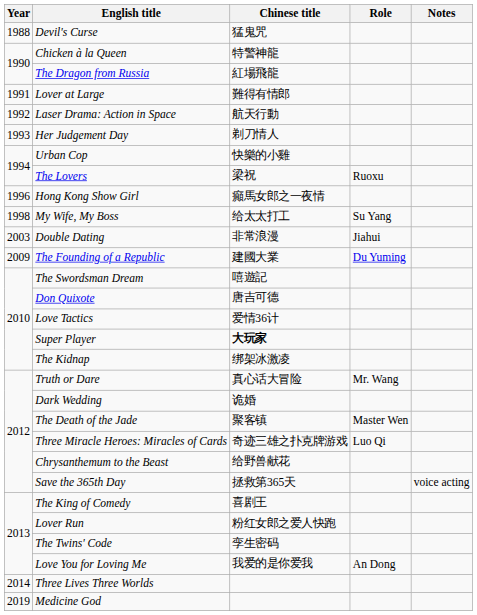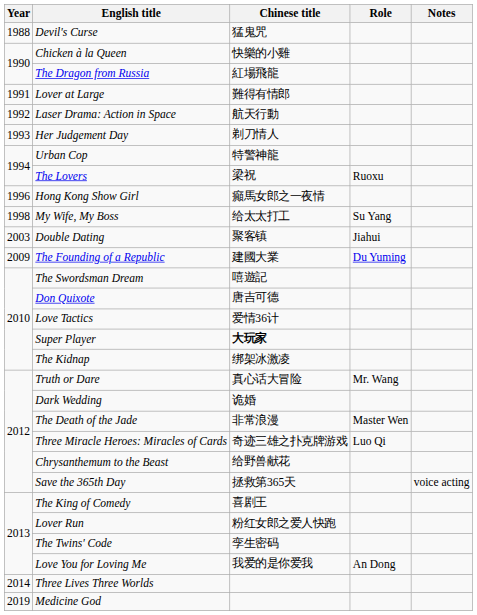Chicken à la Queen | Chinese title: 特警神龍 -> 快樂的小雞
Urban Cop | Chinese title: 快樂的小雞 -> 特警神龍
Double Dating | Chinese title: 非常浪漫 -> 聚客镇
The Death of the Jade | Chinese title: 聚客镇 -> 非常浪漫
